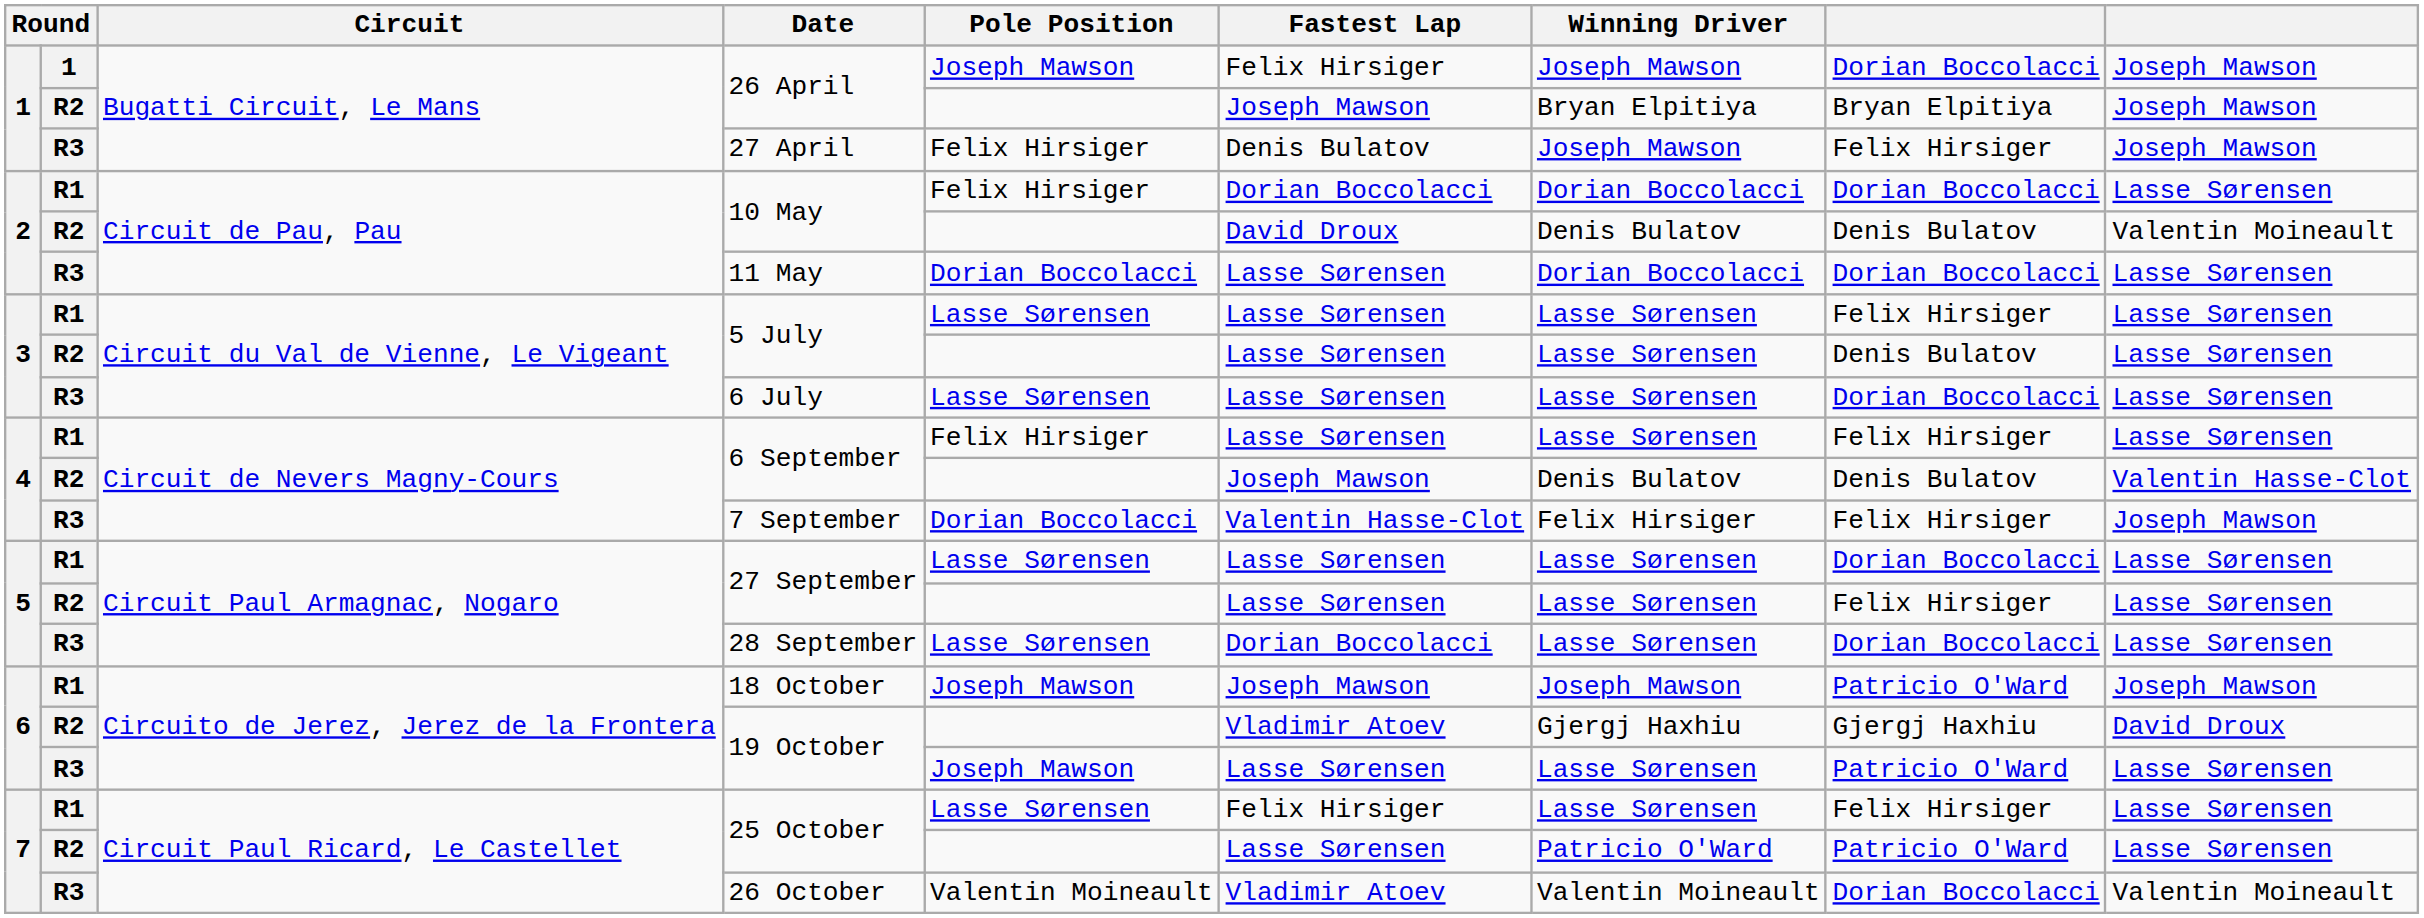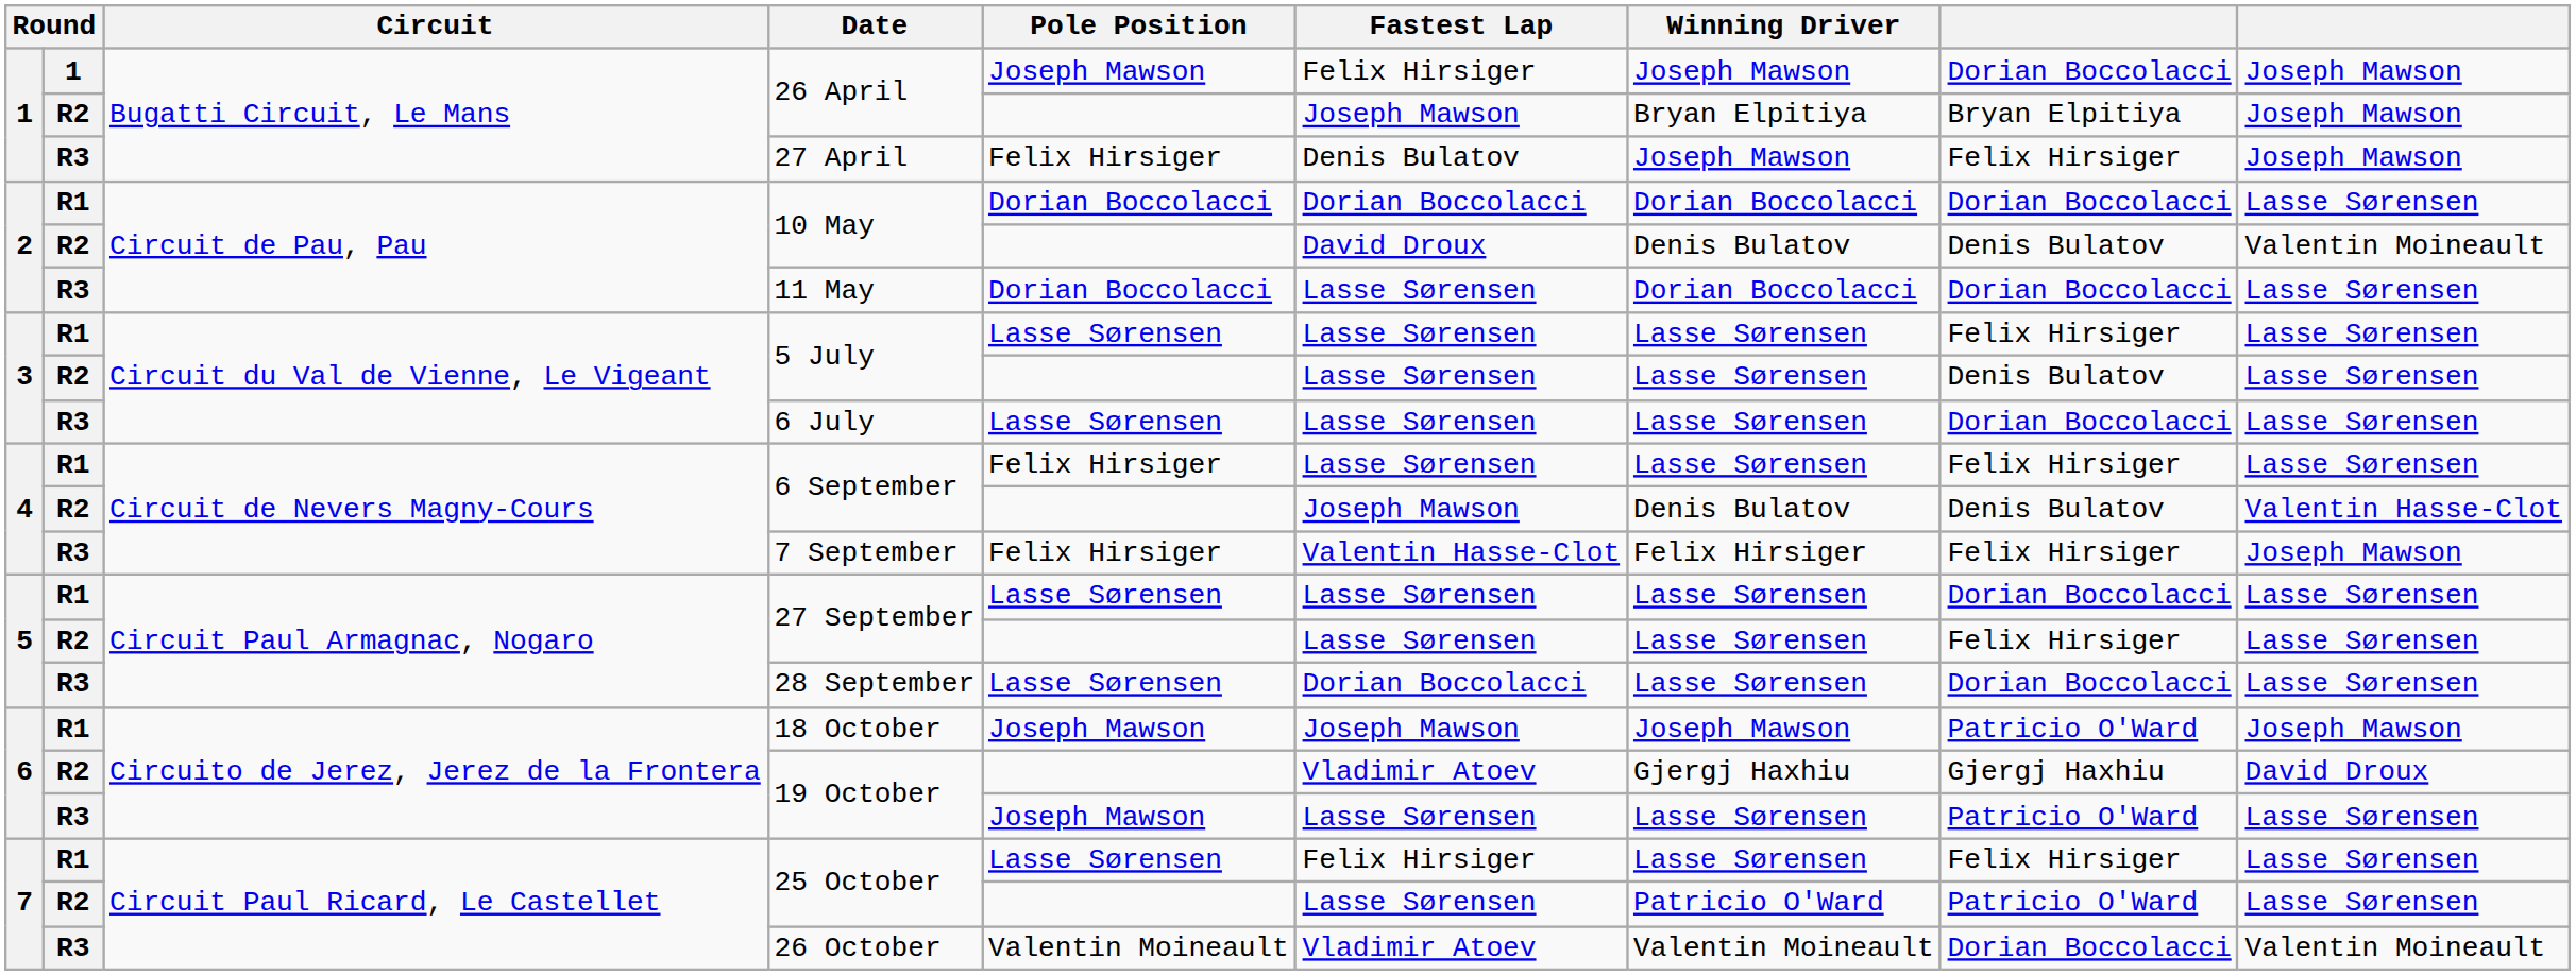R1 / 10 May | Pole Position: Felix Hirsiger -> Dorian Boccolacci
7 September | Pole Position: Dorian Boccolacci -> Felix Hirsiger
